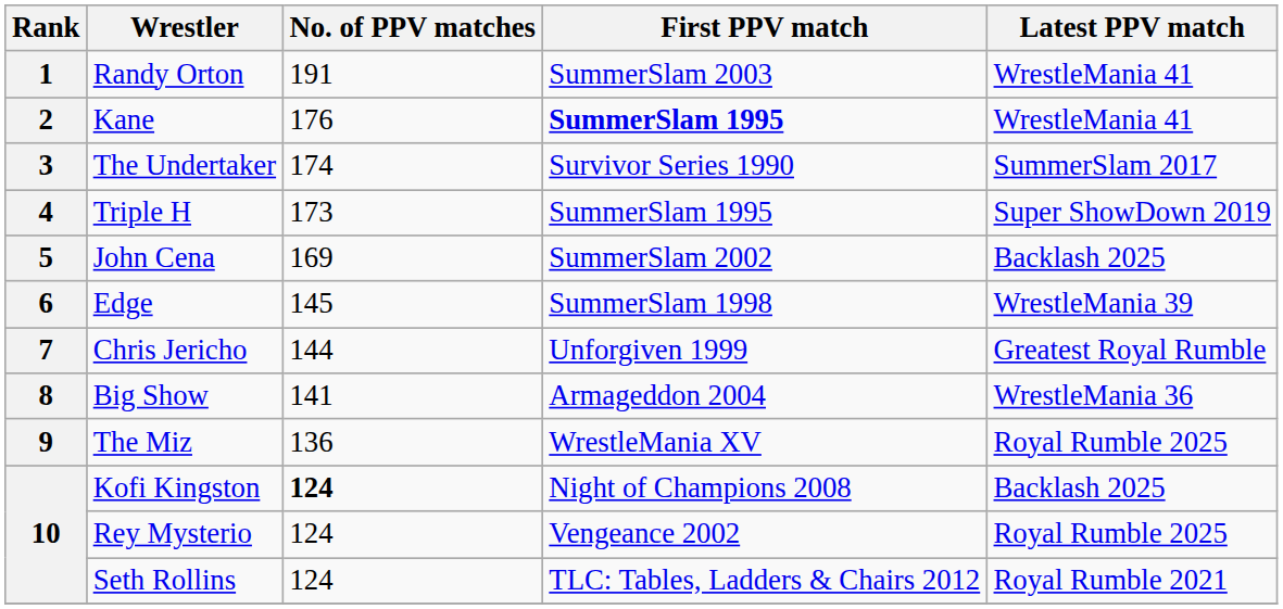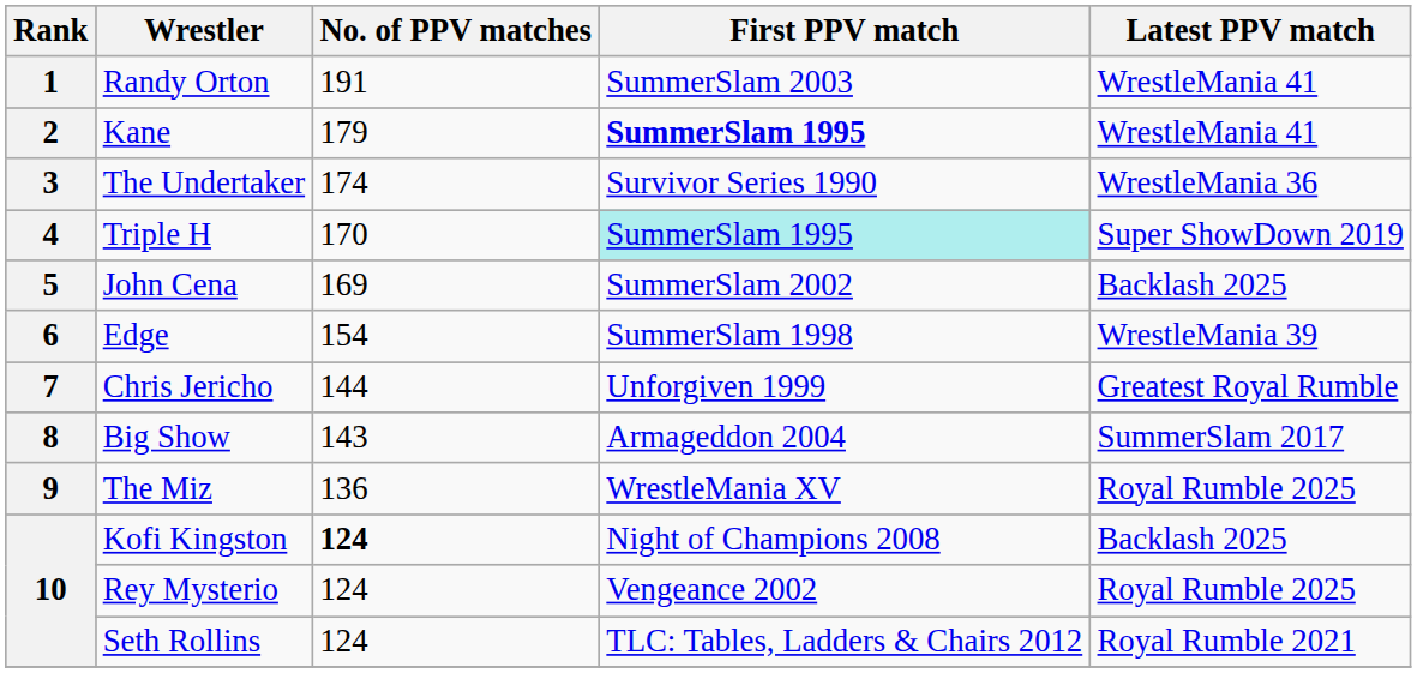Kane | No. of PPV matches: 176 -> 179
The Undertaker | Latest PPV match: SummerSlam 2017 -> WrestleMania 36
Triple H | No. of PPV matches: 173 -> 170
Triple H | First PPV match: no background -> paleturquoise background
Edge | No. of PPV matches: 145 -> 154
Big Show | No. of PPV matches: 141 -> 143
Big Show | Latest PPV match: WrestleMania 36 -> SummerSlam 2017
